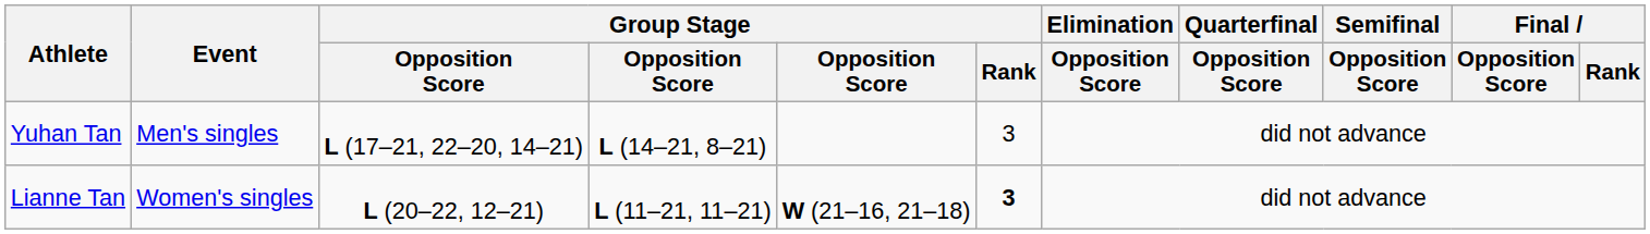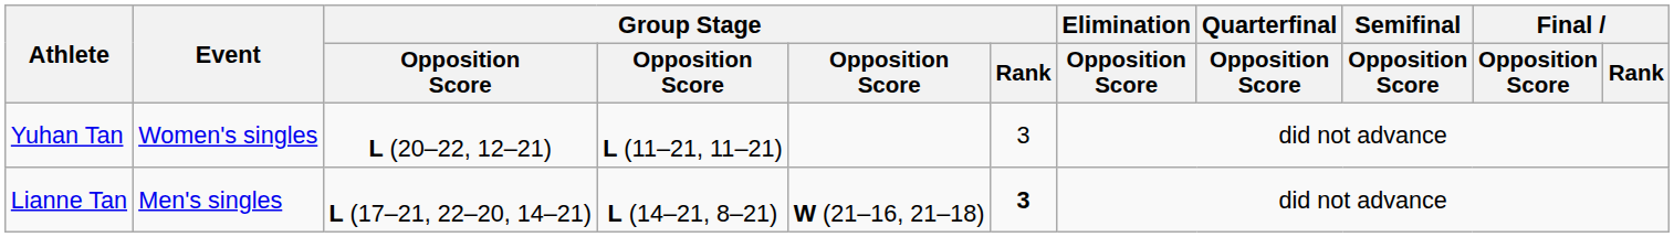Yuhan Tan | Event: Men's singles -> Women's singles
Yuhan Tan | column 3: L (17–21, 22–20, 14–21) -> L (20–22, 12–21)
Yuhan Tan | column 4: L (14–21, 8–21) -> L (11–21, 11–21)
Lianne Tan | Event: Women's singles -> Men's singles
Lianne Tan | column 3: L (20–22, 12–21) -> L (17–21, 22–20, 14–21)
Lianne Tan | column 4: L (11–21, 11–21) -> L (14–21, 8–21)
